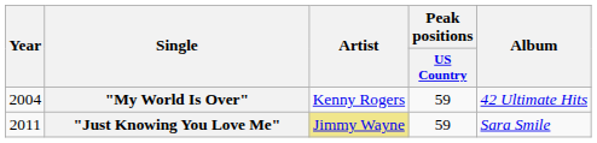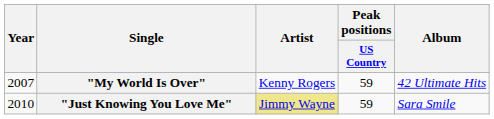"My World Is Over" | Year: 2004 -> 2007
"Just Knowing You Love Me" | Year: 2011 -> 2010
